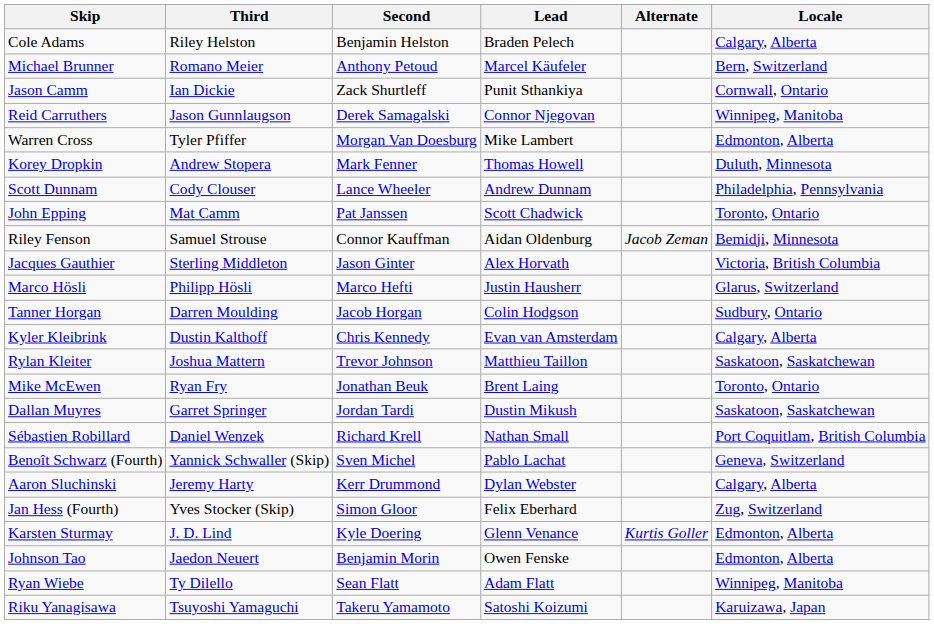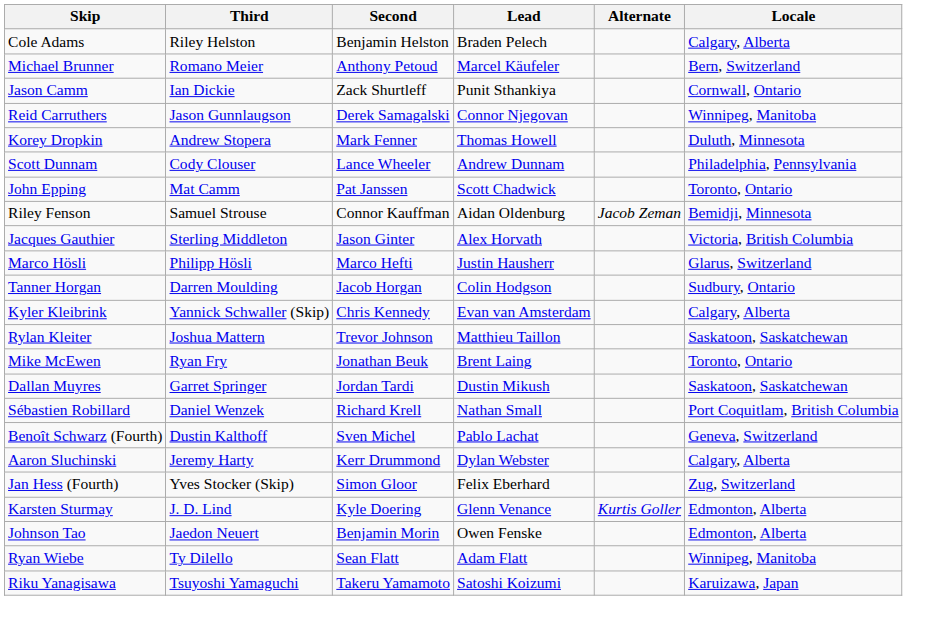- row: Warren Cross | Tyler Pfiffer | Morgan Van Doesburg | Mike Lambert | Edmonton, Alberta
Kyler Kleibrink | Third: Dustin Kalthoff -> Yannick Schwaller (Skip)
Benoît Schwarz (Fourth) | Third: Yannick Schwaller (Skip) -> Dustin Kalthoff
